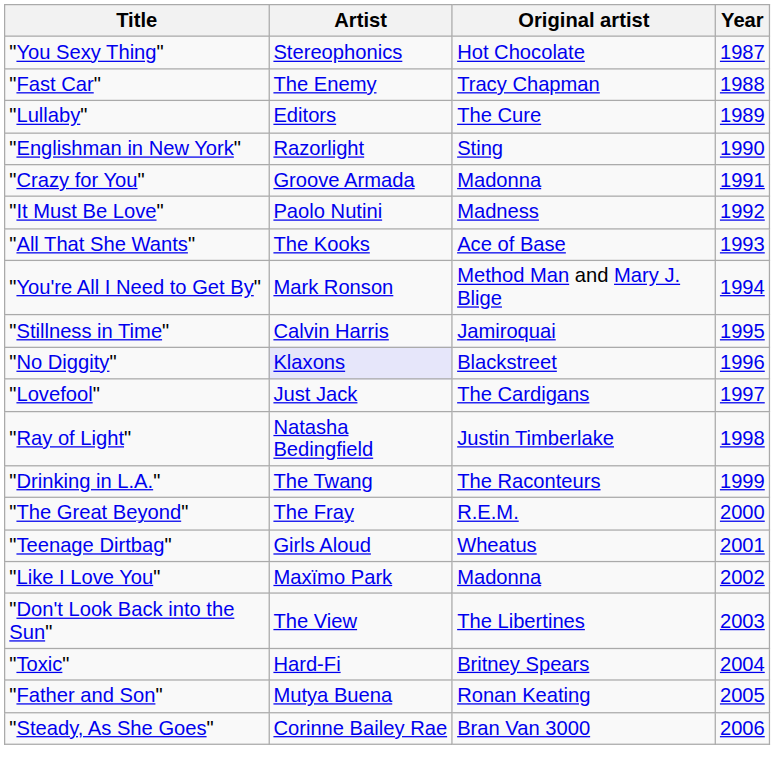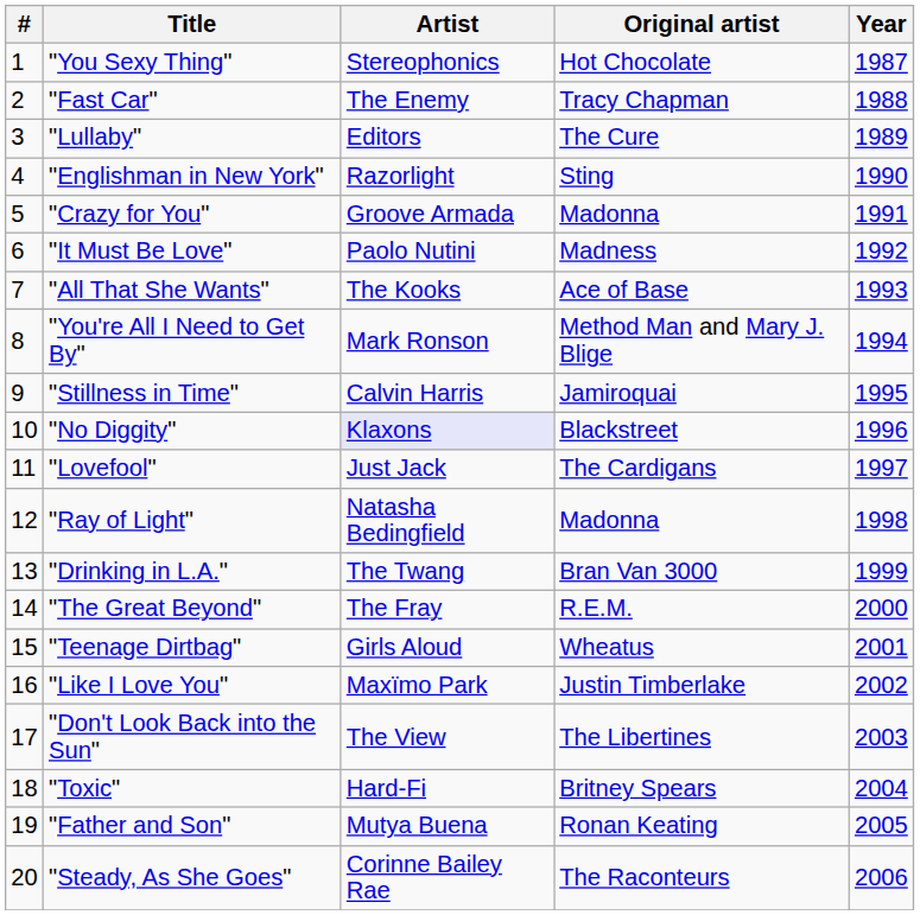+ column: # | 1 | 2 | 3 | 4 | 5 | 6 | 7 | 8 | 9 | 10 | 11 | 12 | 13 | 14 | 15 | 16 | 17 | 18 | 19 | 20
"Ray of Light" | Original artist: Justin Timberlake -> Madonna
"Drinking in L.A." | Original artist: The Raconteurs -> Bran Van 3000
"Like I Love You" | Original artist: Madonna -> Justin Timberlake
"Steady, As She Goes" | Original artist: Bran Van 3000 -> The Raconteurs
